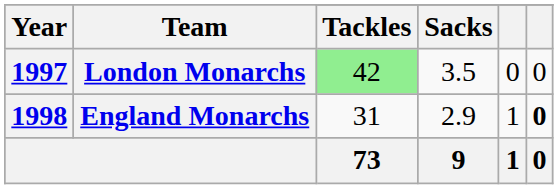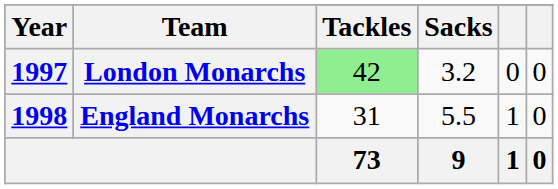London Monarchs | Sacks: 3.5 -> 3.2
England Monarchs | Sacks: 2.9 -> 5.5
England Monarchs | column 6: bold -> normal
